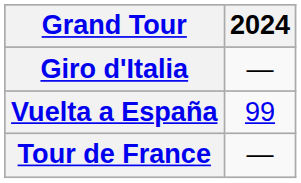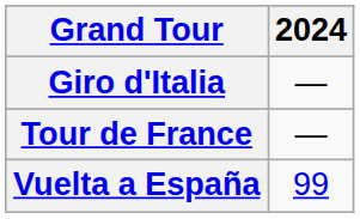rows swapped: Tour de France <-> Vuelta a España
